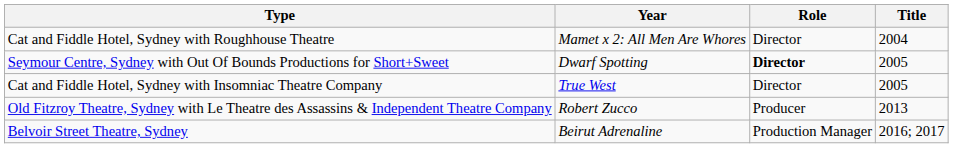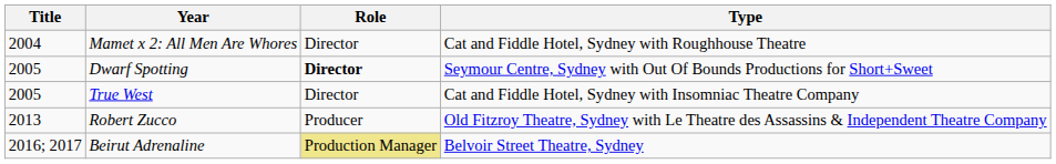columns swapped: Title <-> Type
Beirut Adrenaline | Role: no background -> khaki background
